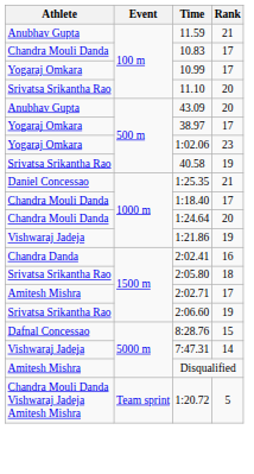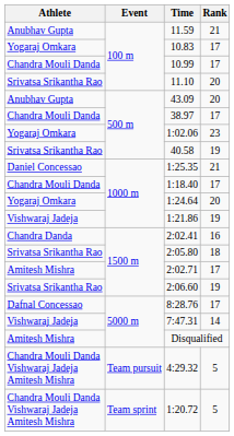10.83 | Athlete: Chandra Mouli Danda -> Yogaraj Omkara
10.99 | Athlete: Yogaraj Omkara -> Chandra Mouli Danda
38.97 | Athlete: Yogaraj Omkara -> Chandra Mouli Danda
1:24.64 | Athlete: Chandra Mouli Danda -> Yogaraj Omkara
8:28.76 | Rank: 15 -> 17
+ row: Chandra Mouli Danda Vishwaraj Jadeja Amitesh Mishra | Team pursuit | 4:29.32 | 5
